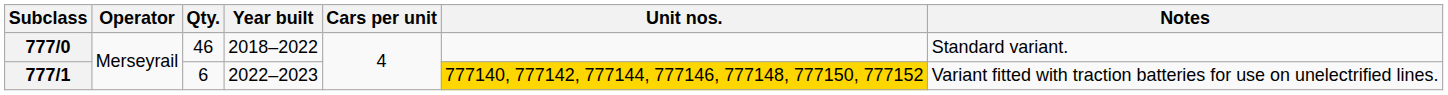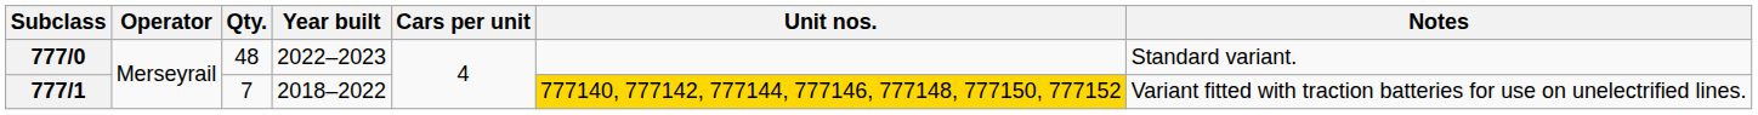777/0 | Qty.: 46 -> 48
777/0 | Year built: 2018–2022 -> 2022–2023
777/1 | Qty.: 6 -> 7
777/1 | Year built: 2022–2023 -> 2018–2022
